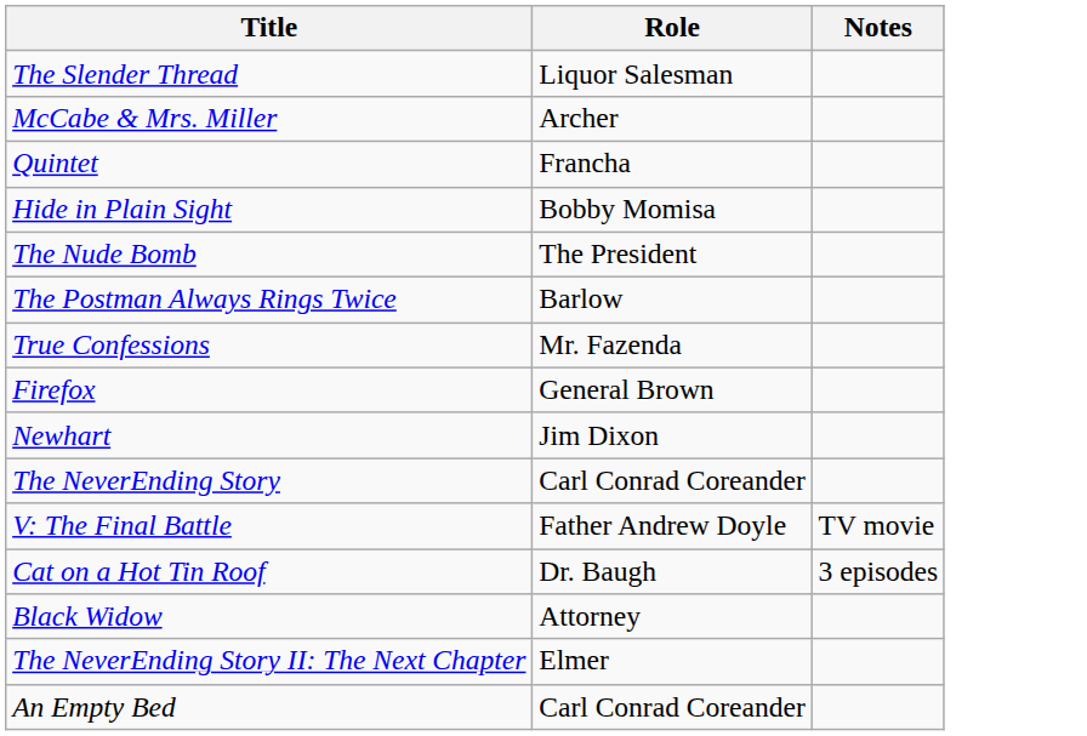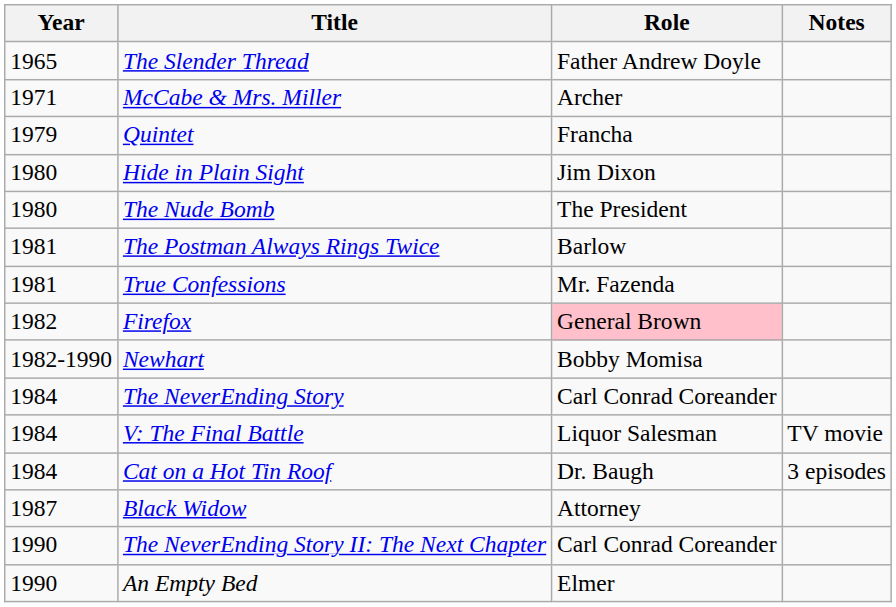+ column: Year | 1965 | 1971 | 1979 | 1980 | 1980 | 1981 | 1981 | 1982 | 1982-1990 | 1984 | 1984 | 1984 | 1987 | 1990 | 1990
The Slender Thread | Role: Liquor Salesman -> Father Andrew Doyle
Hide in Plain Sight | Role: Bobby Momisa -> Jim Dixon
Firefox | Role: no background -> pink background
Newhart | Role: Jim Dixon -> Bobby Momisa
V: The Final Battle | Role: Father Andrew Doyle -> Liquor Salesman
The NeverEnding Story II: The Next Chapter | Role: Elmer -> Carl Conrad Coreander
An Empty Bed | Role: Carl Conrad Coreander -> Elmer
